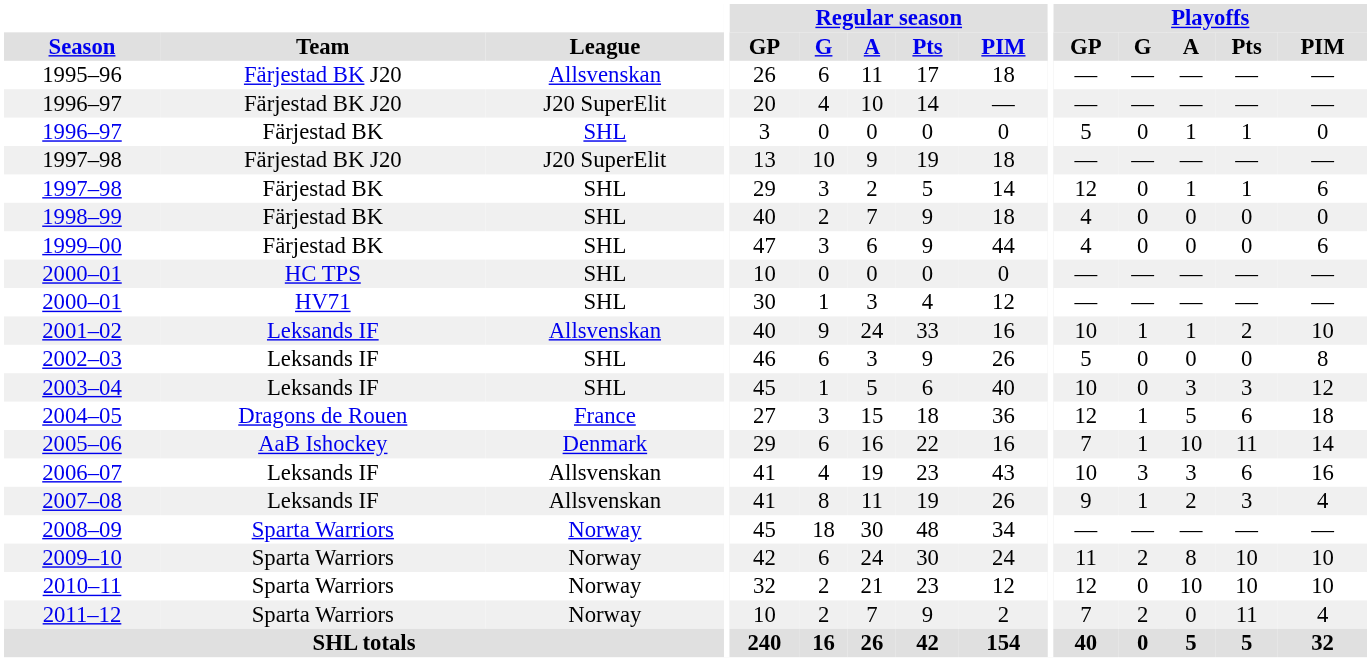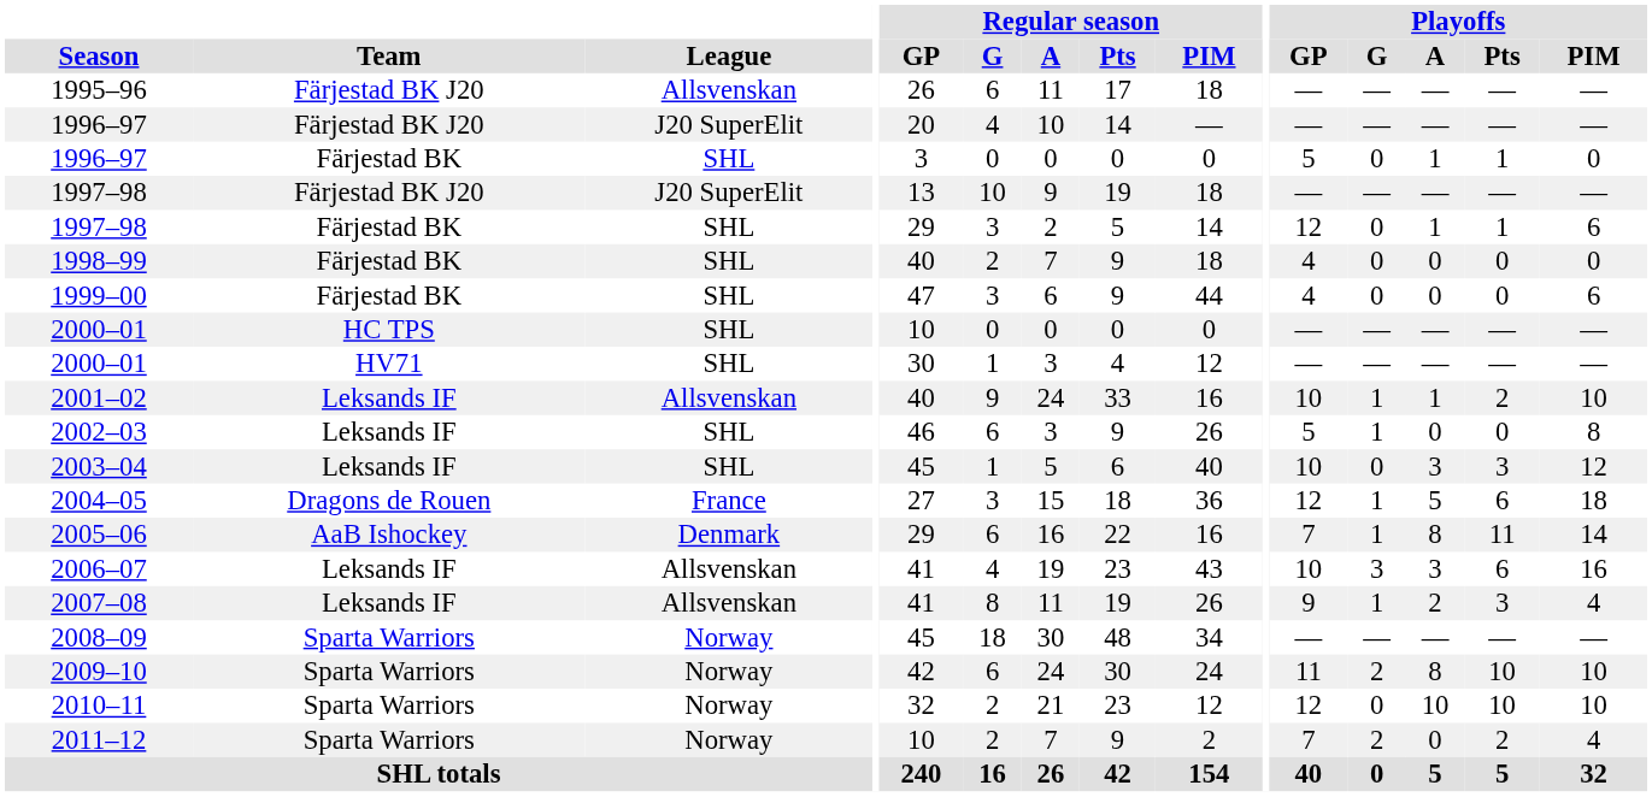2002–03 | Playoffs / G: 0 -> 1
2005–06 | Playoffs / A: 10 -> 8
2011–12 | Playoffs / Pts: 11 -> 2
